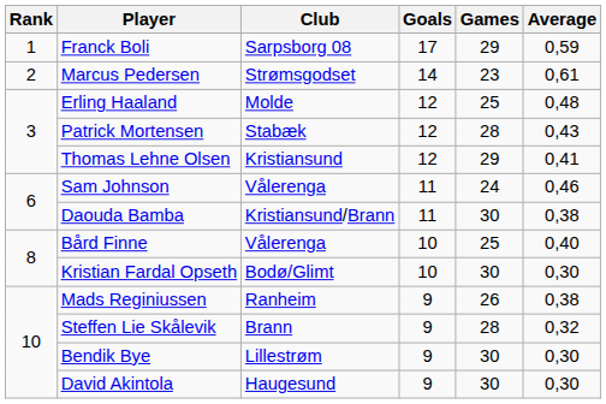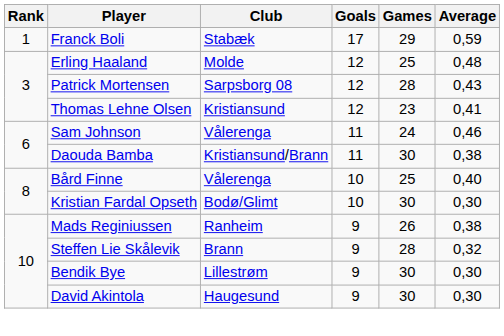Franck Boli | Club: Sarpsborg 08 -> Stabæk
- row: 2 | Marcus Pedersen | Strømsgodset | 14 | 23 | 0,61
Patrick Mortensen | Club: Stabæk -> Sarpsborg 08
Thomas Lehne Olsen | Games: 29 -> 23
